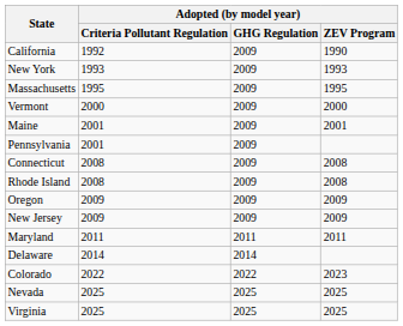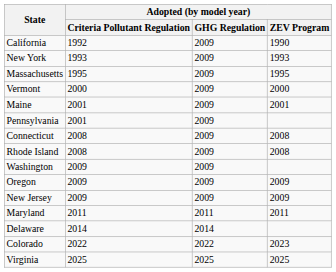+ row: Washington | 2009 | 2009
- row: Nevada | 2025 | 2025 | 2025
